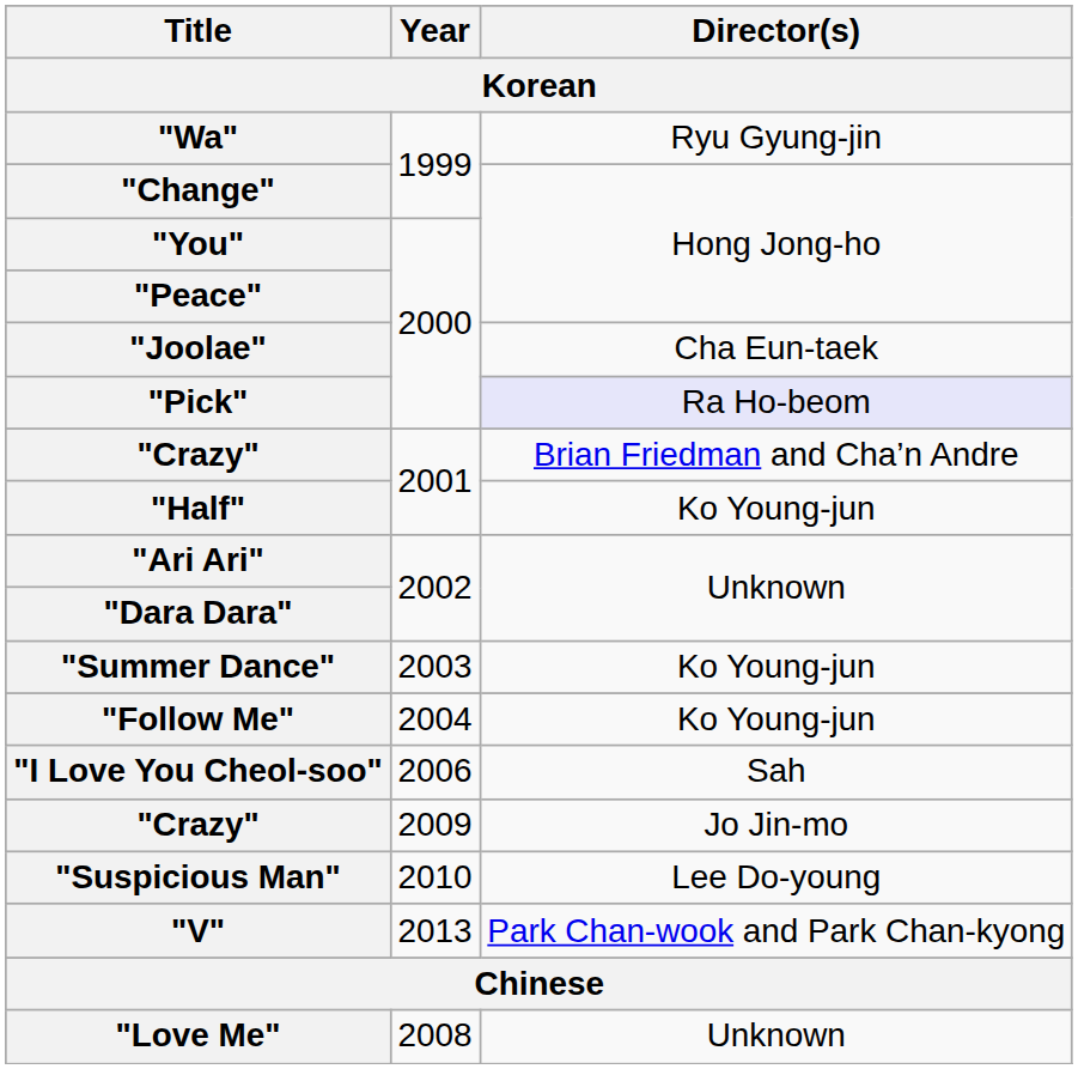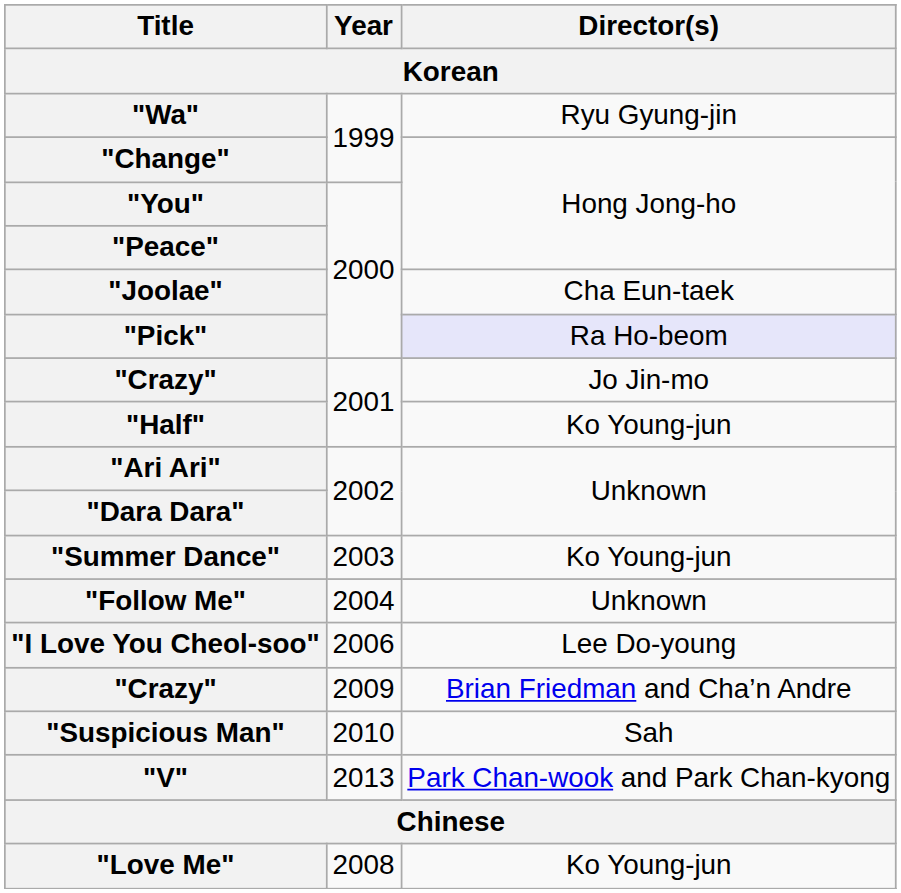"Crazy" / 2001 | Director(s): Brian Friedman and Cha’n Andre -> Jo Jin-mo
"Follow Me" | Director(s): Ko Young-jun -> Unknown
"I Love You Cheol-soo" | Director(s): Sah -> Lee Do-young
"Crazy" / 2009 | Director(s): Jo Jin-mo -> Brian Friedman and Cha’n Andre
"Suspicious Man" | Director(s): Lee Do-young -> Sah
"Love Me" | Director(s): Unknown -> Ko Young-jun
